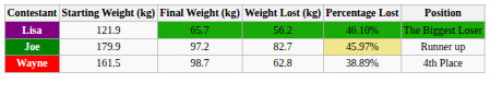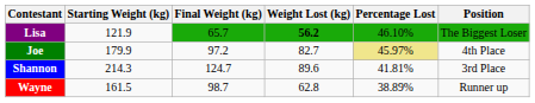Lisa | Weight Lost (kg): normal -> bold
Joe | Position: Runner up -> 4th Place
+ row: Shannon | 214.3 | 124.7 | 89.6 | 41.81% | 3rd Place
Wayne | Position: 4th Place -> Runner up
